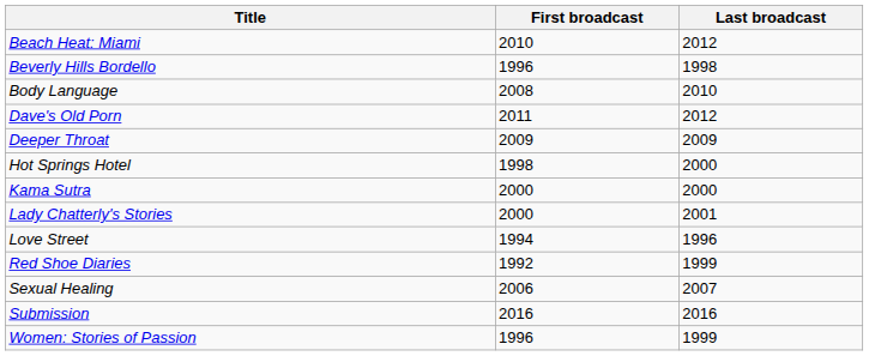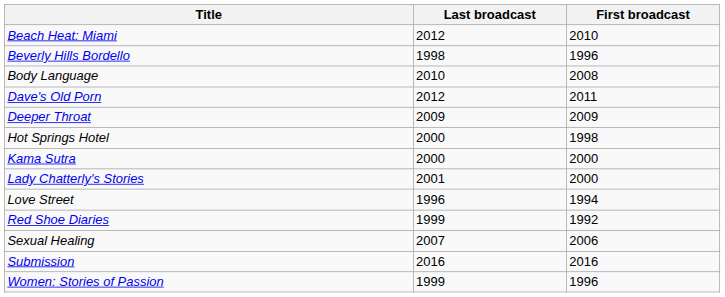columns swapped: First broadcast <-> Last broadcast
